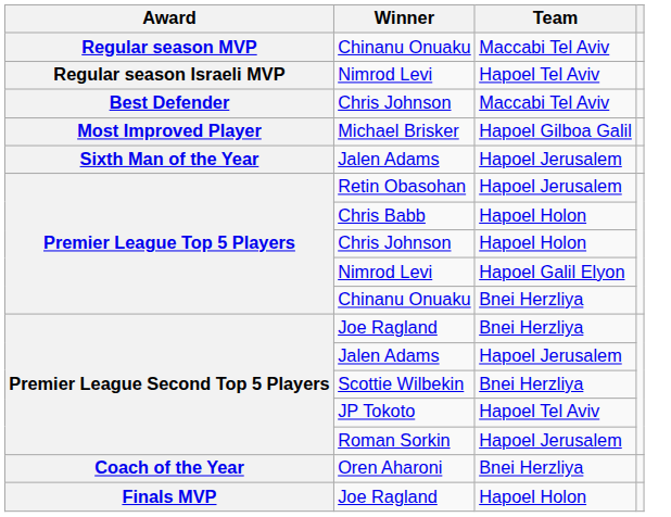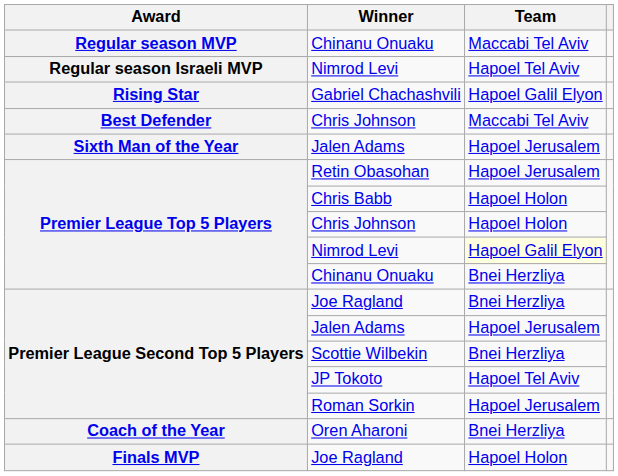+ row: Rising Star | Gabriel Chachashvili | Hapoel Galil Elyon
- row: Most Improved Player | Michael Brisker | Hapoel Gilboa Galil
Premier League Top 5 Players / Nimrod Levi | Team: no background -> lightyellow background
